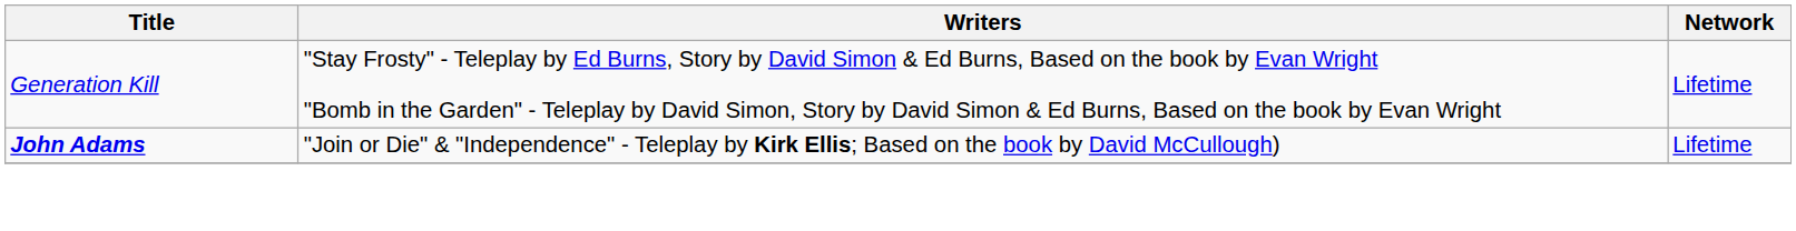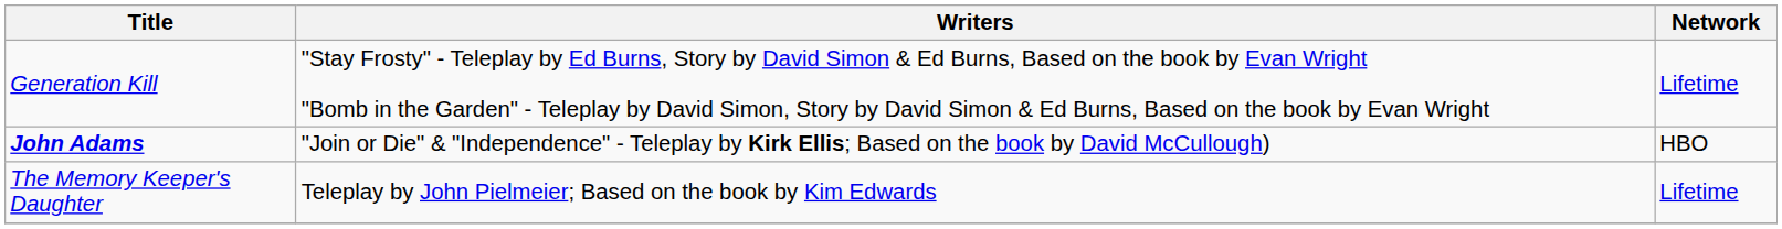John Adams | Network: Lifetime -> HBO
+ row: The Memory Keeper's Daughter | Teleplay by John Pielmeier; Based on the book by Kim Edwards | Lifetime
